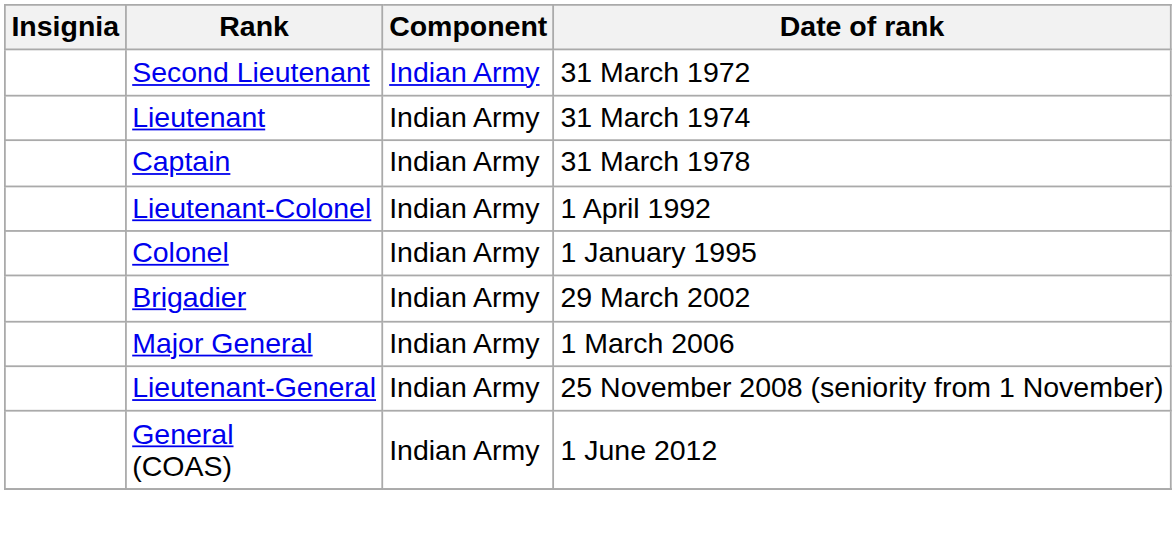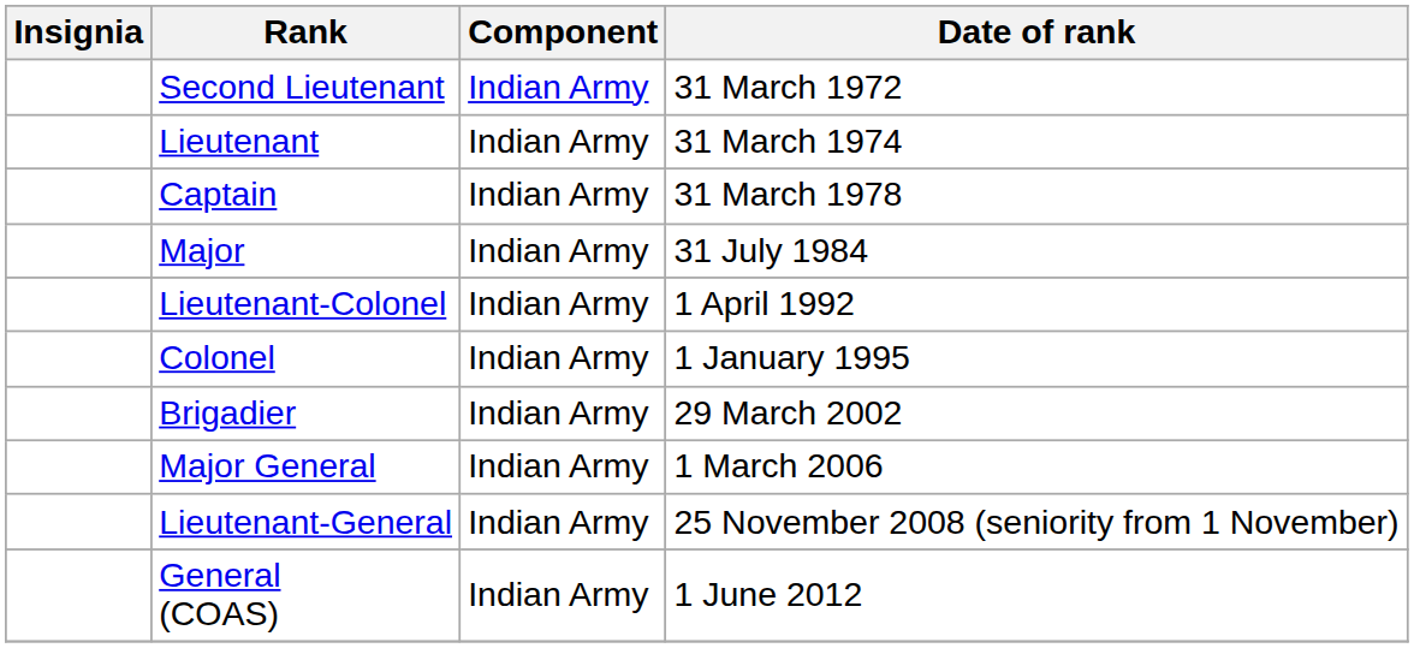+ row: Major | Indian Army | 31 July 1984
